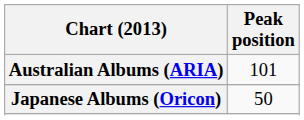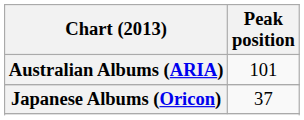Japanese Albums (Oricon) | Peak position: 50 -> 37
